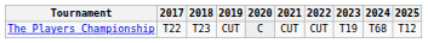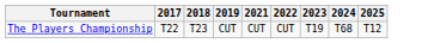- column: 2020 | C
